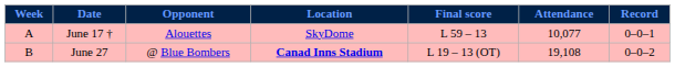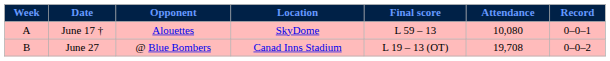June 17 † | Attendance: 10,077 -> 10,080
June 27 | Location: bold -> normal
June 27 | Attendance: 19,108 -> 19,708
